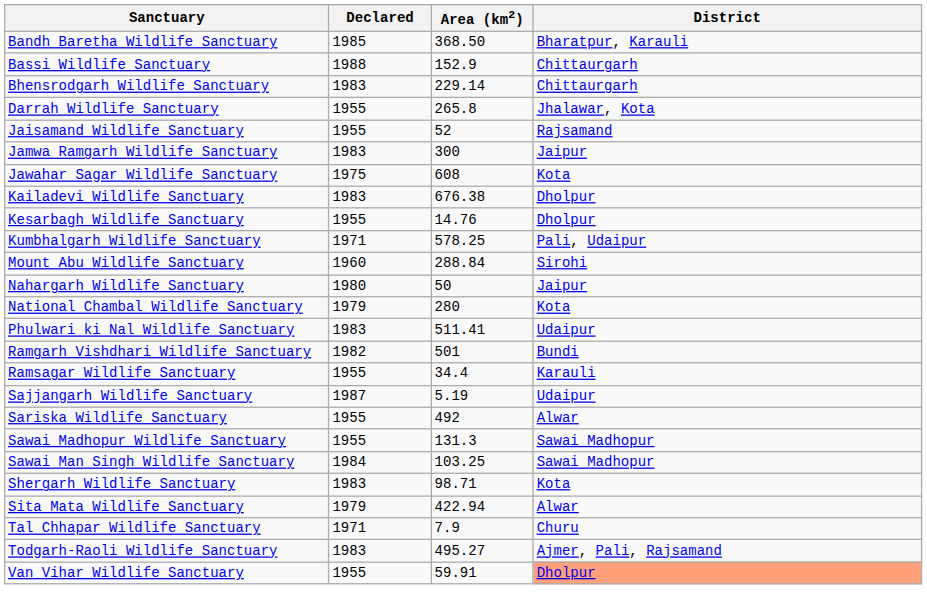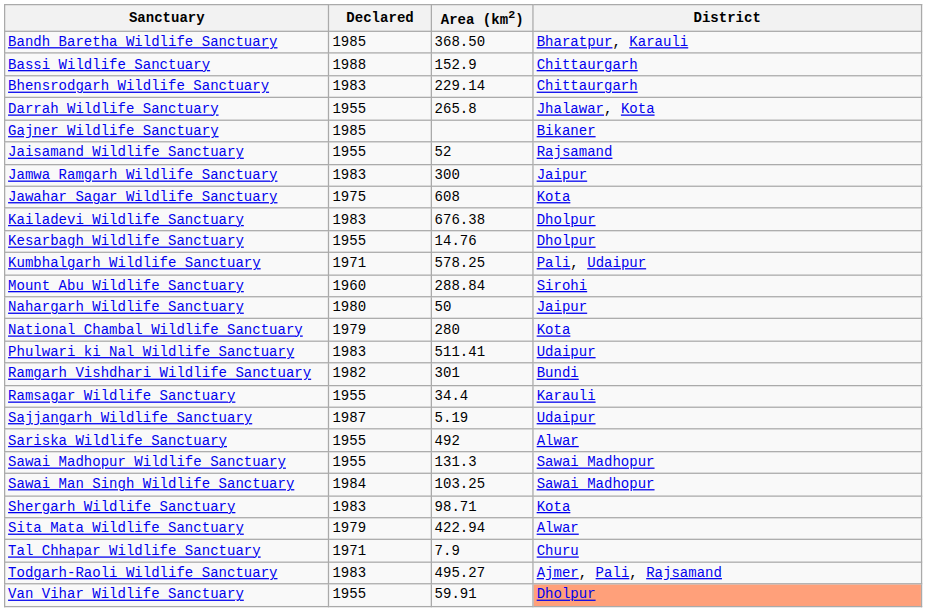+ row: Gajner Wildlife Sanctuary | 1985 | Bikaner
Ramgarh Vishdhari Wildlife Sanctuary | Area (km2): 501 -> 301
